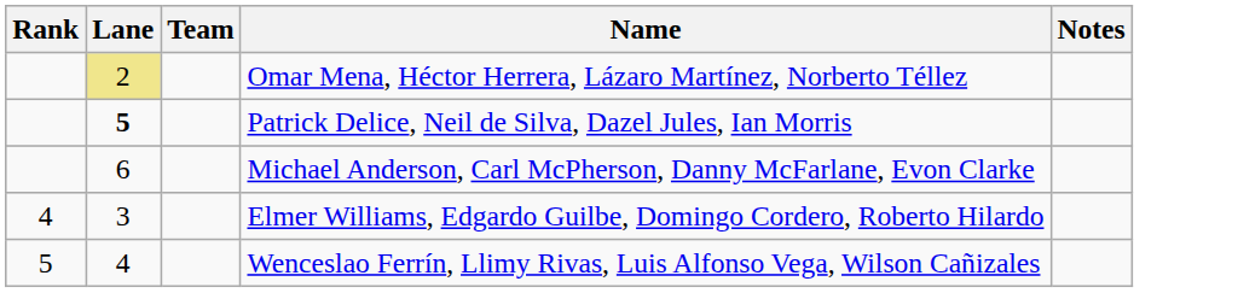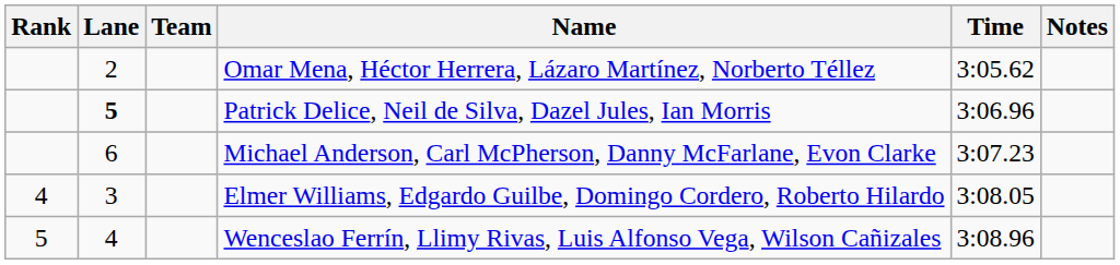+ column: Time | 3:05.62 | 3:06.96 | 3:07.23 | 3:08.05 | 3:08.96
Omar Mena, Héctor Herrera, Lázaro Martínez, Norberto Téllez | Lane: khaki background -> no background
